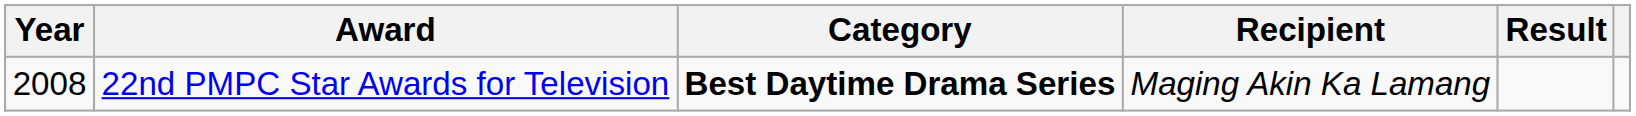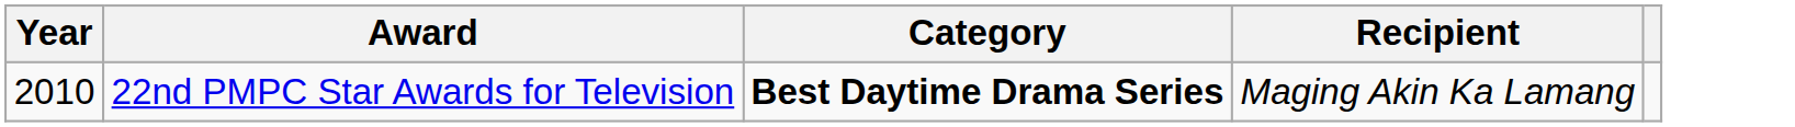- column: Result
22nd PMPC Star Awards for Television | Year: 2008 -> 2010
